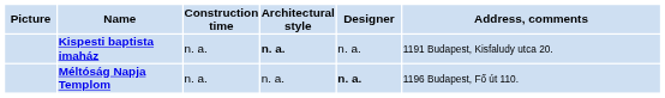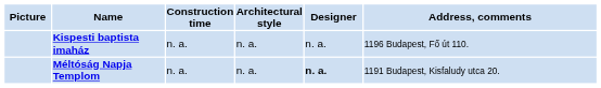Kispesti baptista imaház | Architectural style: bold -> normal
Kispesti baptista imaház | Address, comments: 1191 Budapest, Kisfaludy utca 20. -> 1196 Budapest, Fő út 110.
Méltóság Napja Templom | Address, comments: 1196 Budapest, Fő út 110. -> 1191 Budapest, Kisfaludy utca 20.
